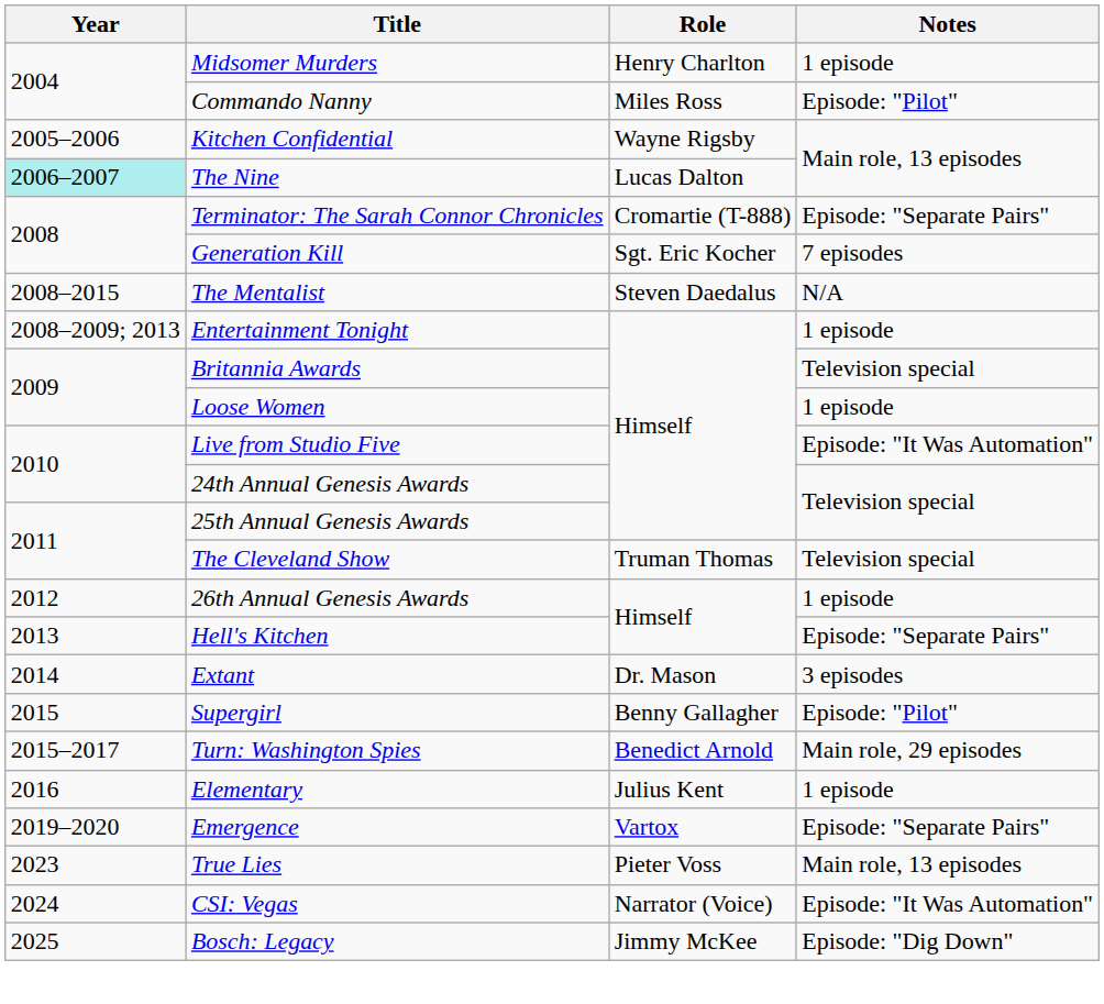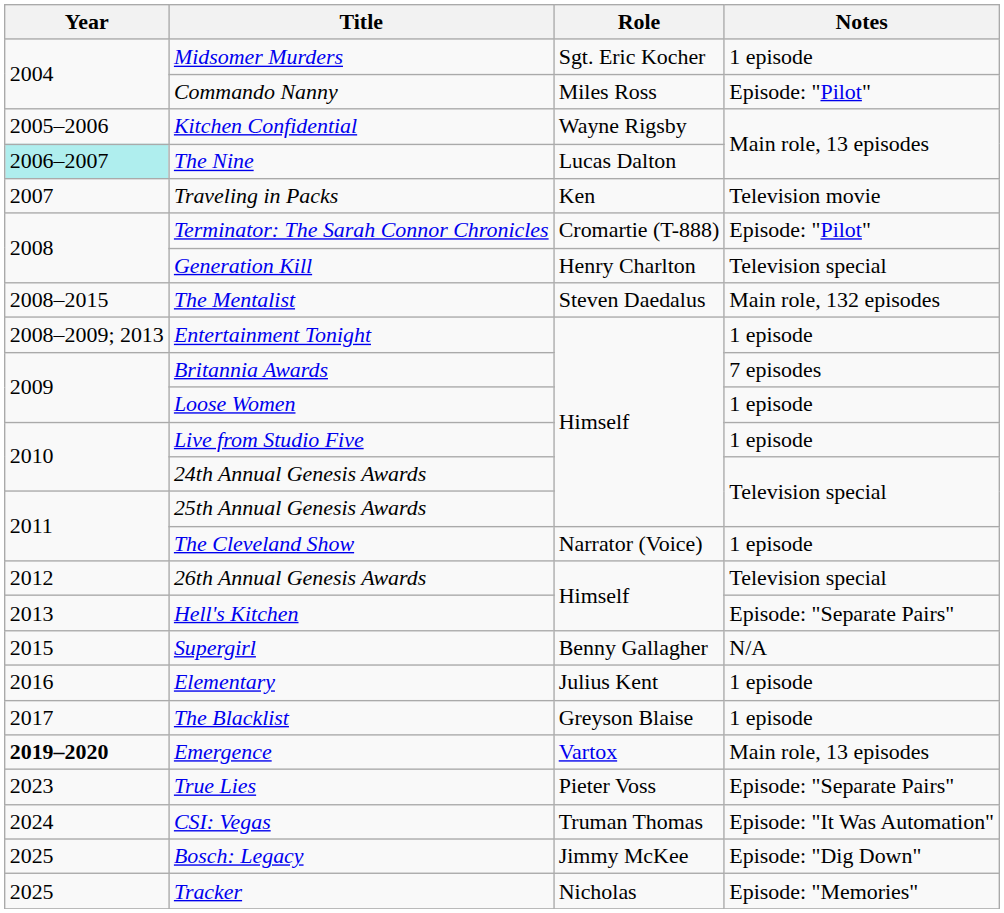Midsomer Murders | Role: Henry Charlton -> Sgt. Eric Kocher
+ row: 2007 | Traveling in Packs | Ken | Television movie
Terminator: The Sarah Connor Chronicles | Notes: Episode: "Separate Pairs" -> Episode: "Pilot"
Generation Kill | Role: Sgt. Eric Kocher -> Henry Charlton
Generation Kill | Notes: 7 episodes -> Television special
The Mentalist | Notes: N/A -> Main role, 132 episodes
Britannia Awards | Notes: Television special -> 7 episodes
Live from Studio Five | Notes: Episode: "It Was Automation" -> 1 episode
The Cleveland Show | Role: Truman Thomas -> Narrator (Voice)
The Cleveland Show | Notes: Television special -> 1 episode
26th Annual Genesis Awards | Notes: 1 episode -> Television special
- row: 2014 | Extant | Dr. Mason | 3 episodes
Supergirl | Notes: Episode: "Pilot" -> N/A
- row: 2015–2017 | Turn: Washington Spies | Benedict Arnold | Main role, 29 episodes
+ row: 2017 | The Blacklist | Greyson Blaise | 1 episode
Emergence | Year: normal -> bold
Emergence | Notes: Episode: "Separate Pairs" -> Main role, 13 episodes
True Lies | Notes: Main role, 13 episodes -> Episode: "Separate Pairs"
CSI: Vegas | Role: Narrator (Voice) -> Truman Thomas
+ row: 2025 | Tracker | Nicholas | Episode: "Memories"
